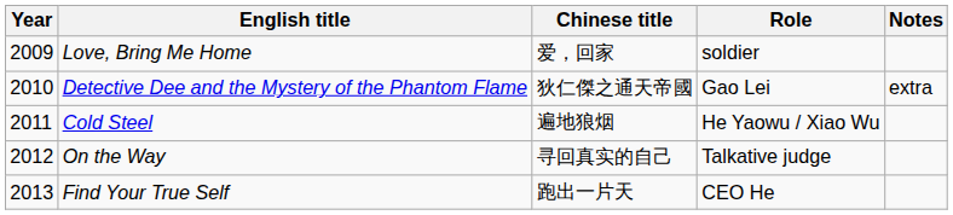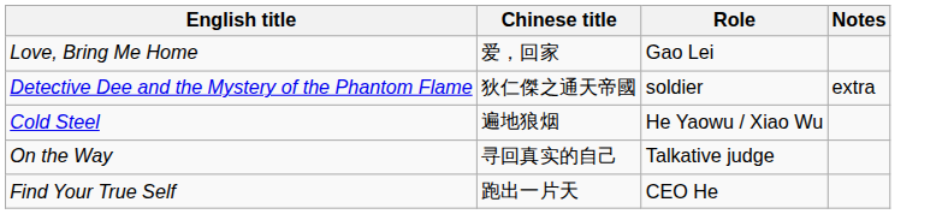- column: Year | 2009 | 2010 | 2011 | 2012 | 2013
Love, Bring Me Home | Role: soldier -> Gao Lei
Detective Dee and the Mystery of the Phantom Flame | Role: Gao Lei -> soldier
